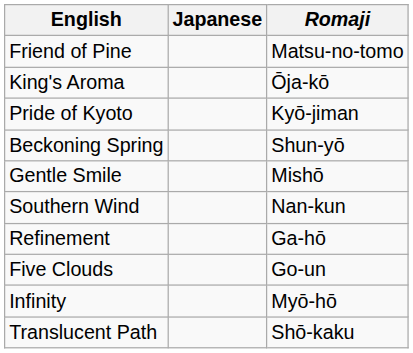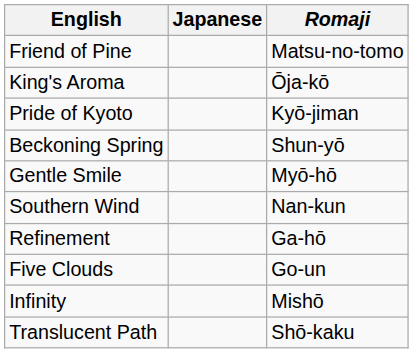Gentle Smile | Romaji: Mishō -> Myō-hō
Infinity | Romaji: Myō-hō -> Mishō
